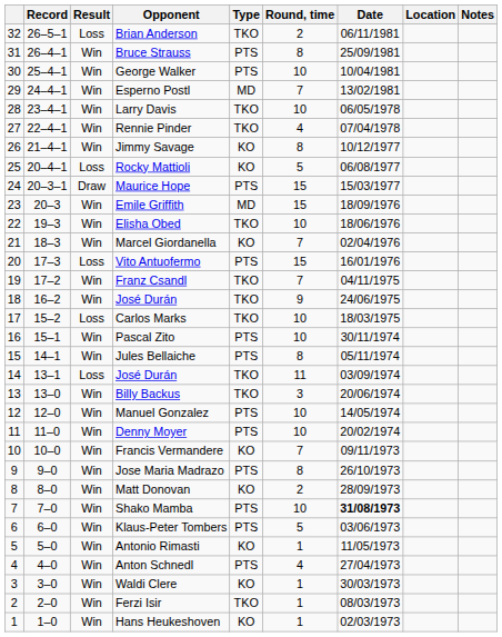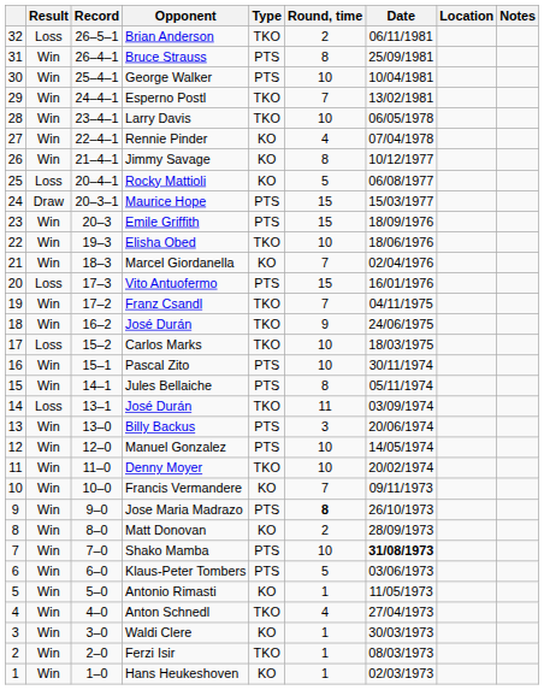columns swapped: Result <-> Record
Esperno Postl | Type: MD -> TKO
Rennie Pinder | Type: TKO -> KO
Emile Griffith | Type: MD -> PTS
Billy Backus | Type: TKO -> PTS
Denny Moyer | Type: PTS -> TKO
Jose Maria Madrazo | Round, time: normal -> bold
Anton Schnedl | Type: PTS -> TKO
